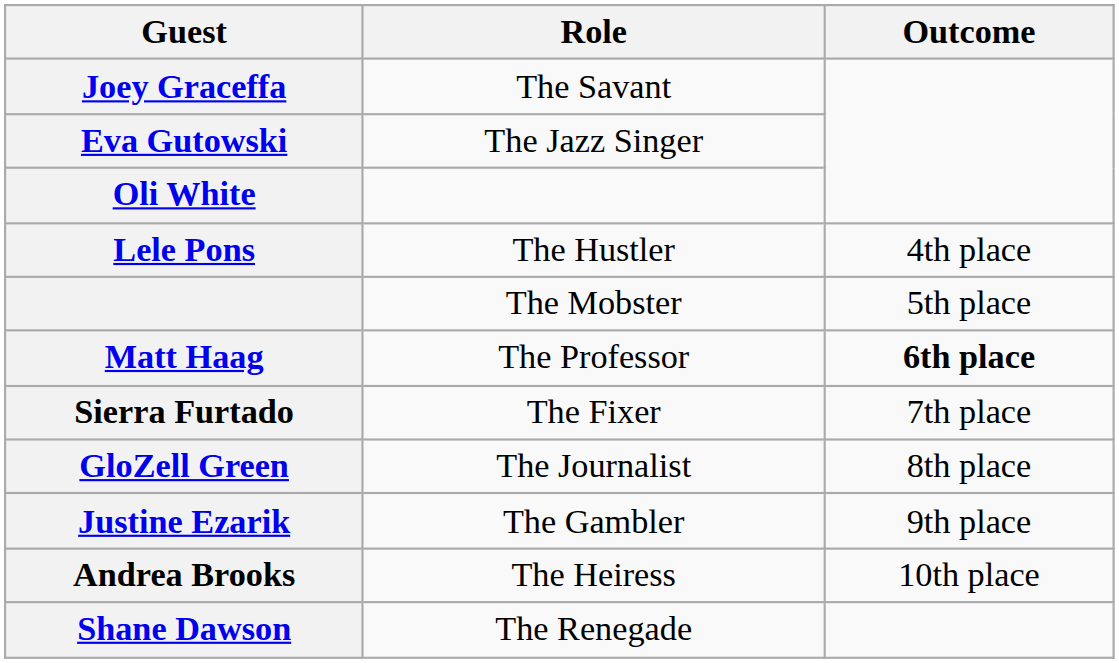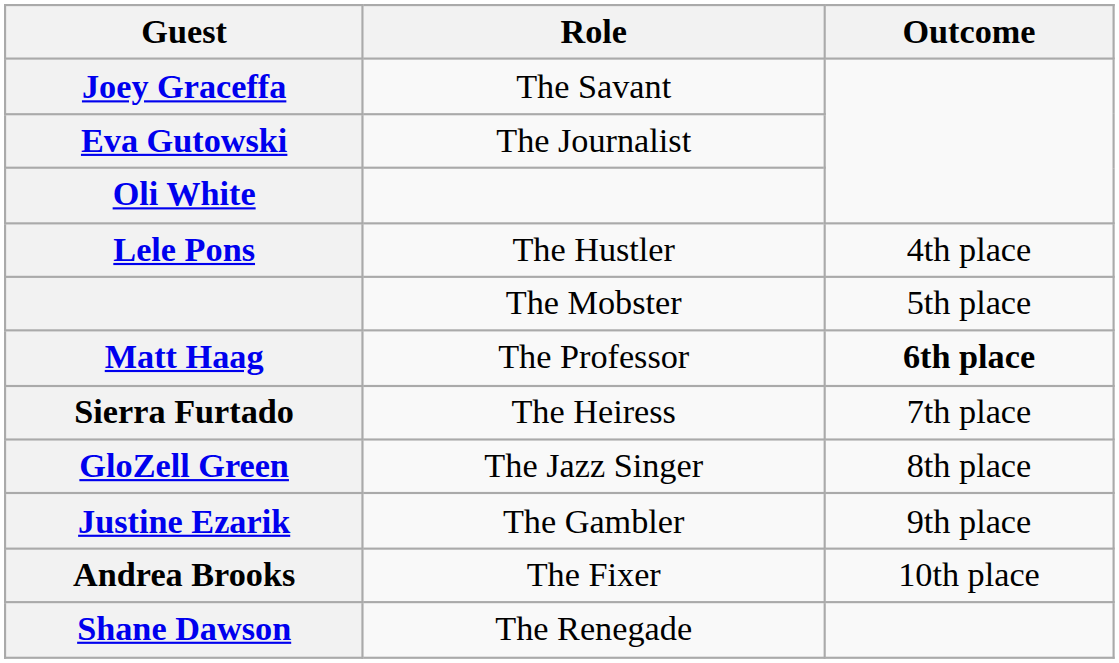Eva Gutowski | Role: The Jazz Singer -> The Journalist
Sierra Furtado | Role: The Fixer -> The Heiress
GloZell Green | Role: The Journalist -> The Jazz Singer
Andrea Brooks | Role: The Heiress -> The Fixer
